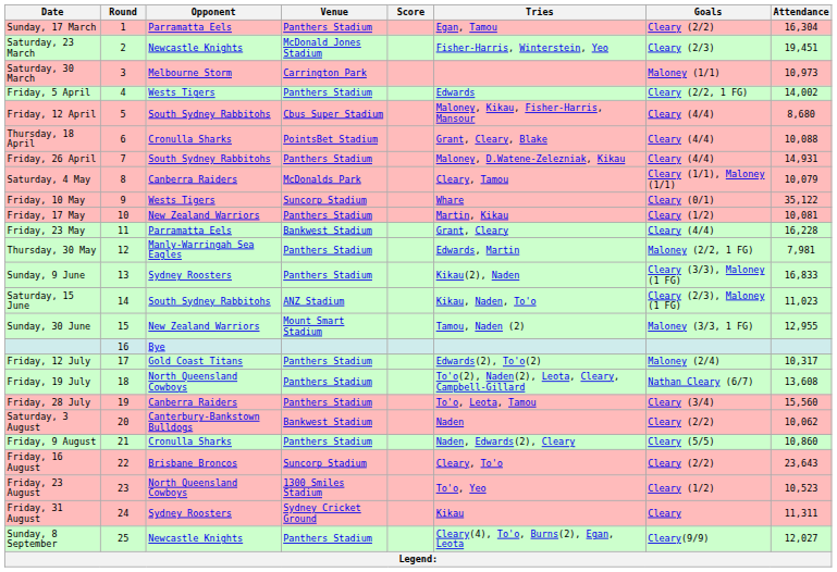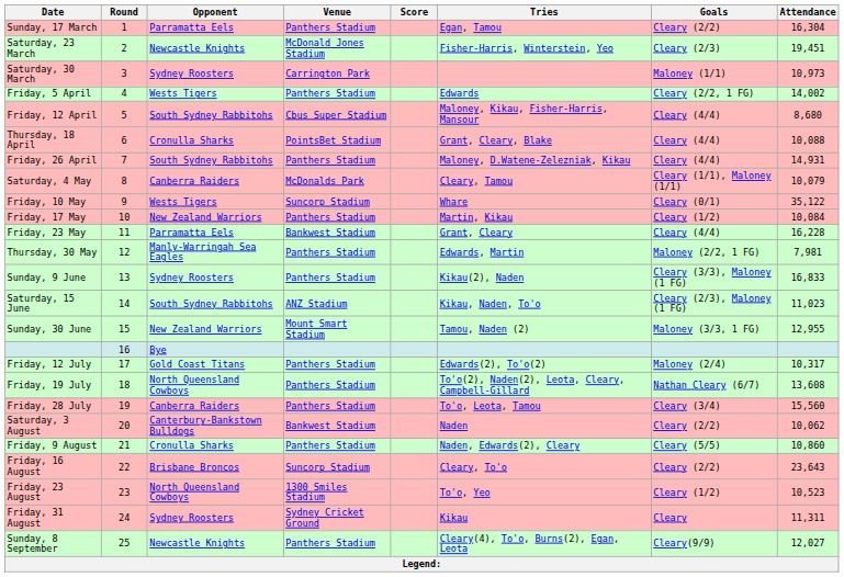Saturday, 30 March | Opponent: Melbourne Storm -> Sydney Roosters
Friday, 17 May | Attendance: 10,081 -> 10,084
